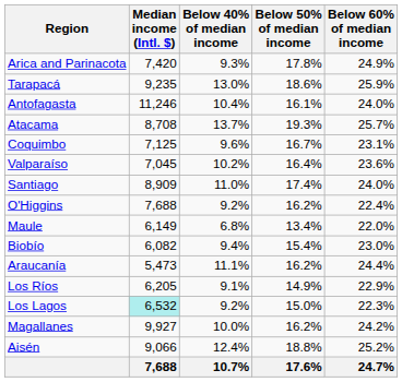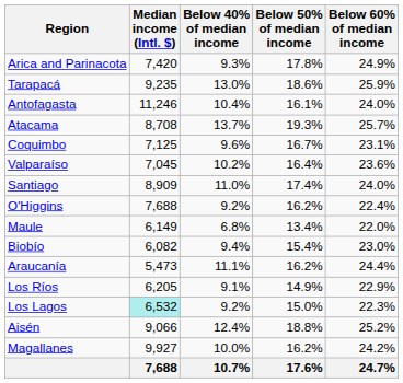rows swapped: Aisén <-> Magallanes
